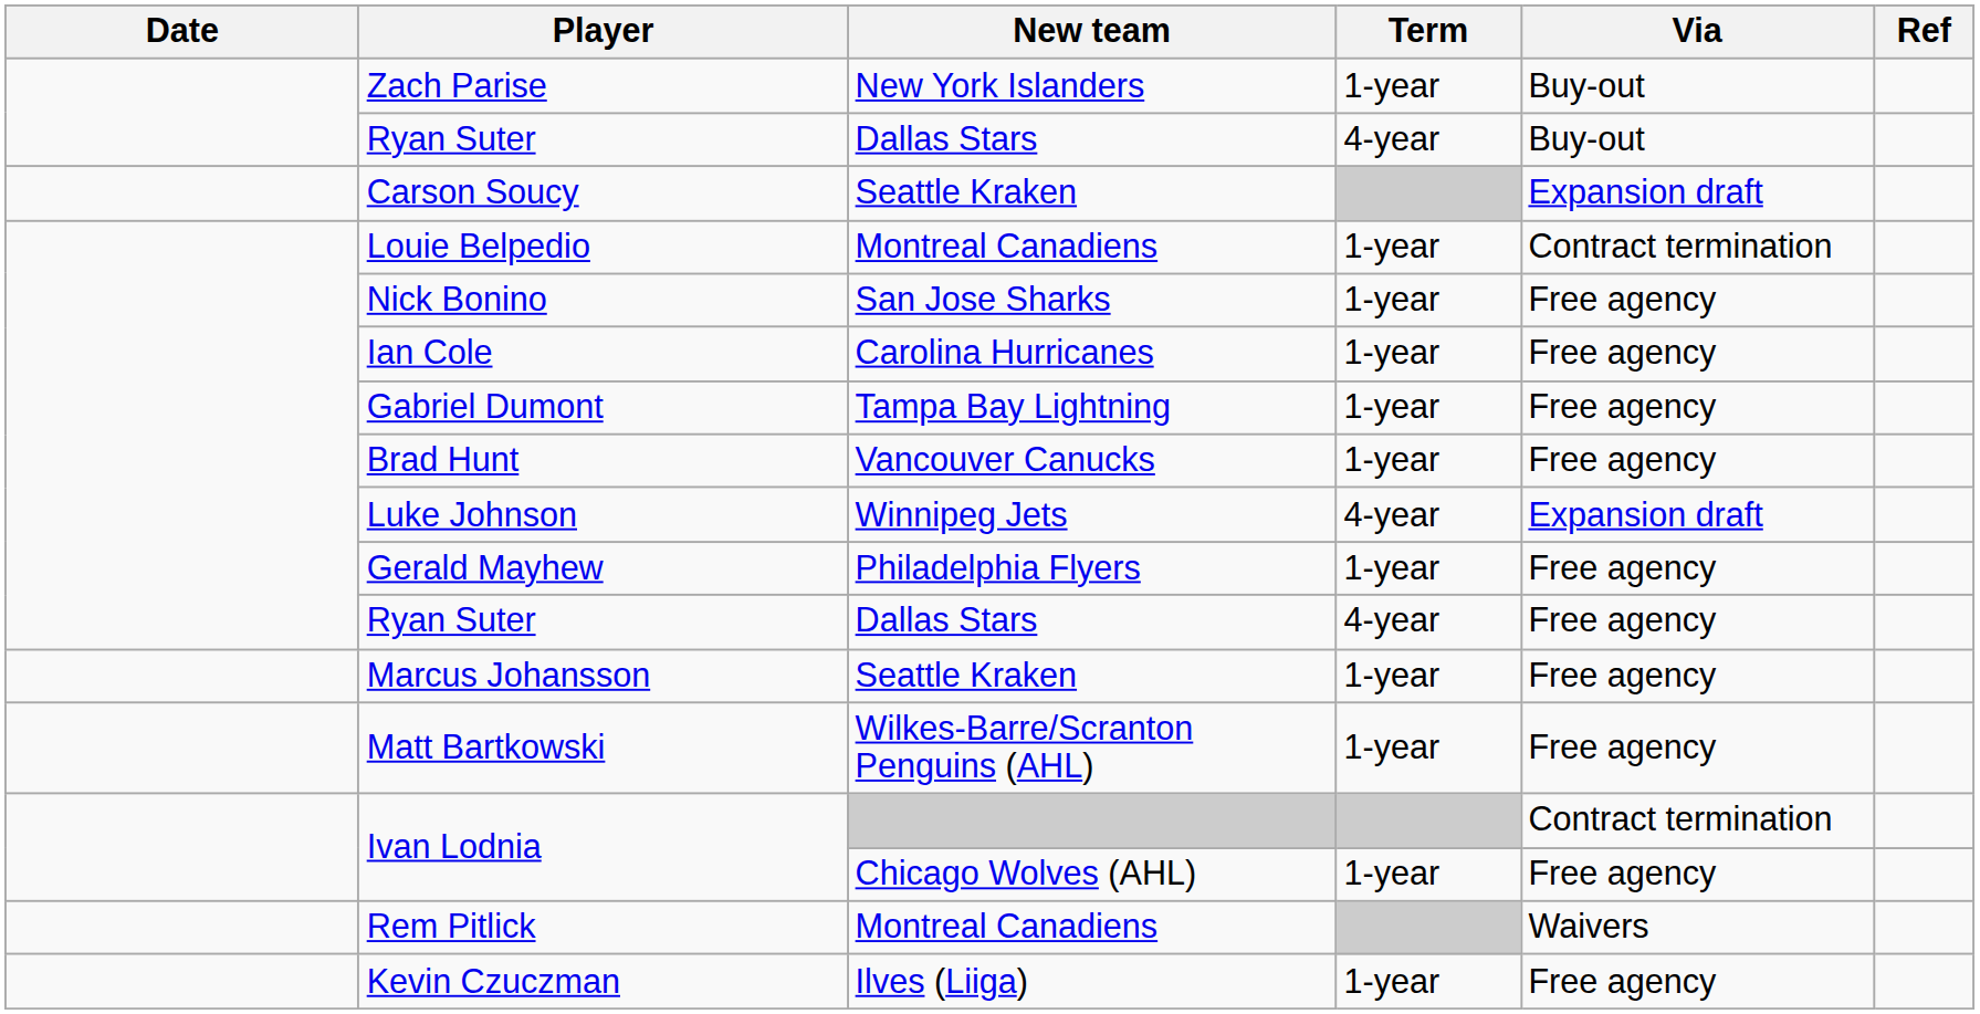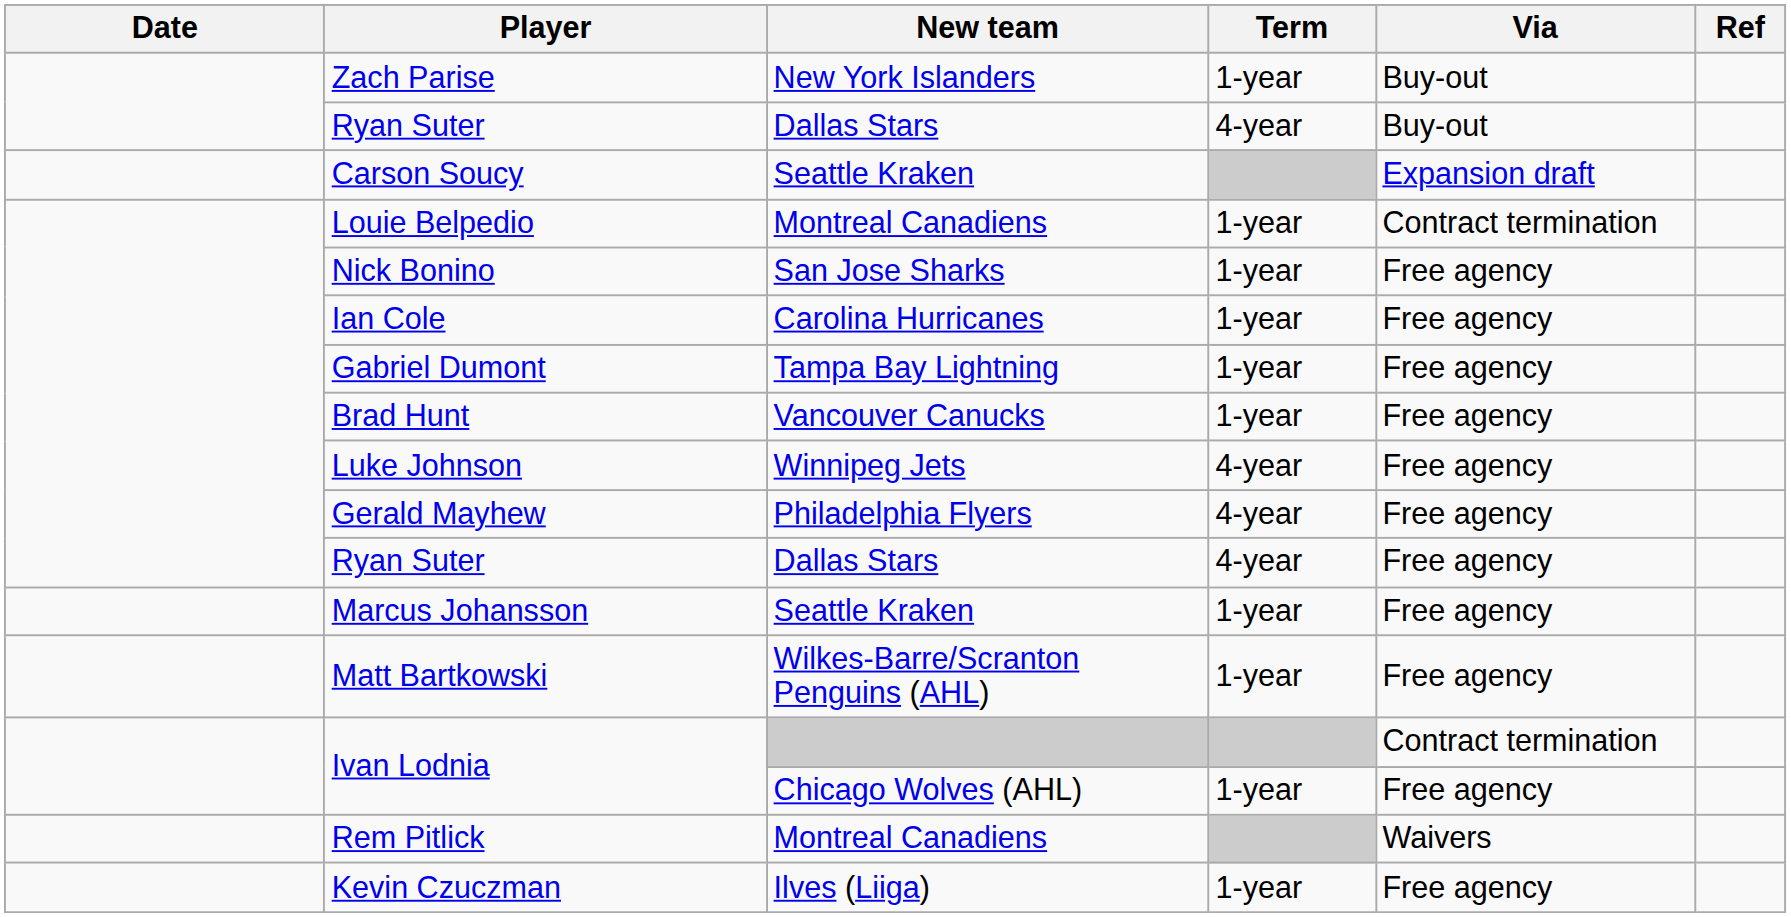Luke Johnson | Via: Expansion draft -> Free agency
Gerald Mayhew | Term: 1-year -> 4-year
